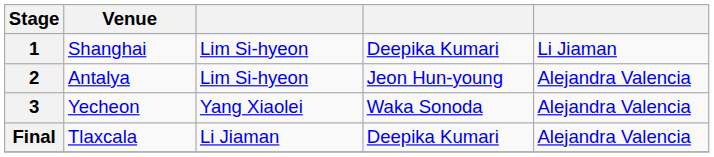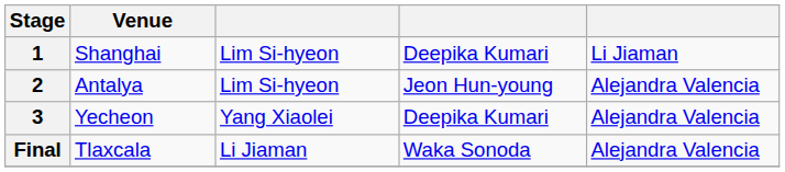3 | column 4: Waka Sonoda -> Deepika Kumari
Final | column 4: Deepika Kumari -> Waka Sonoda
